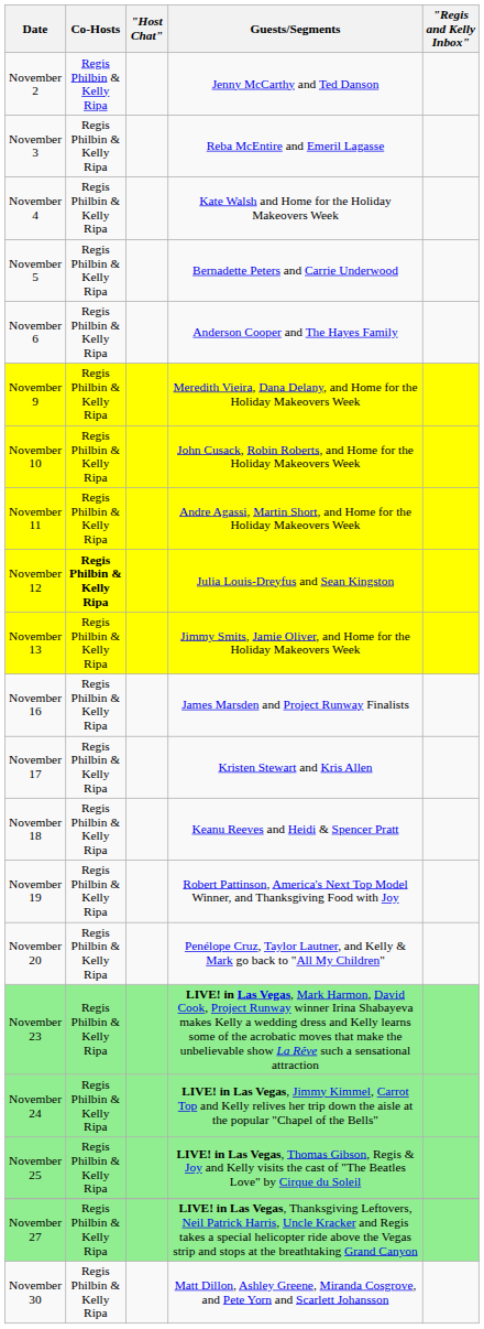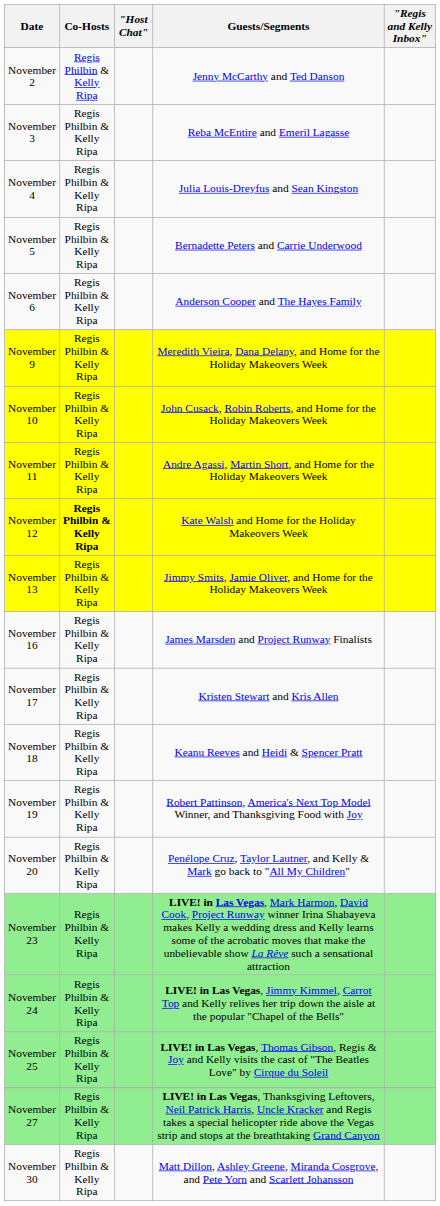November 4 | Guests/Segments: Kate Walsh and Home for the Holiday Makeovers Week -> Julia Louis-Dreyfus and Sean Kingston
November 12 | Guests/Segments: Julia Louis-Dreyfus and Sean Kingston -> Kate Walsh and Home for the Holiday Makeovers Week
